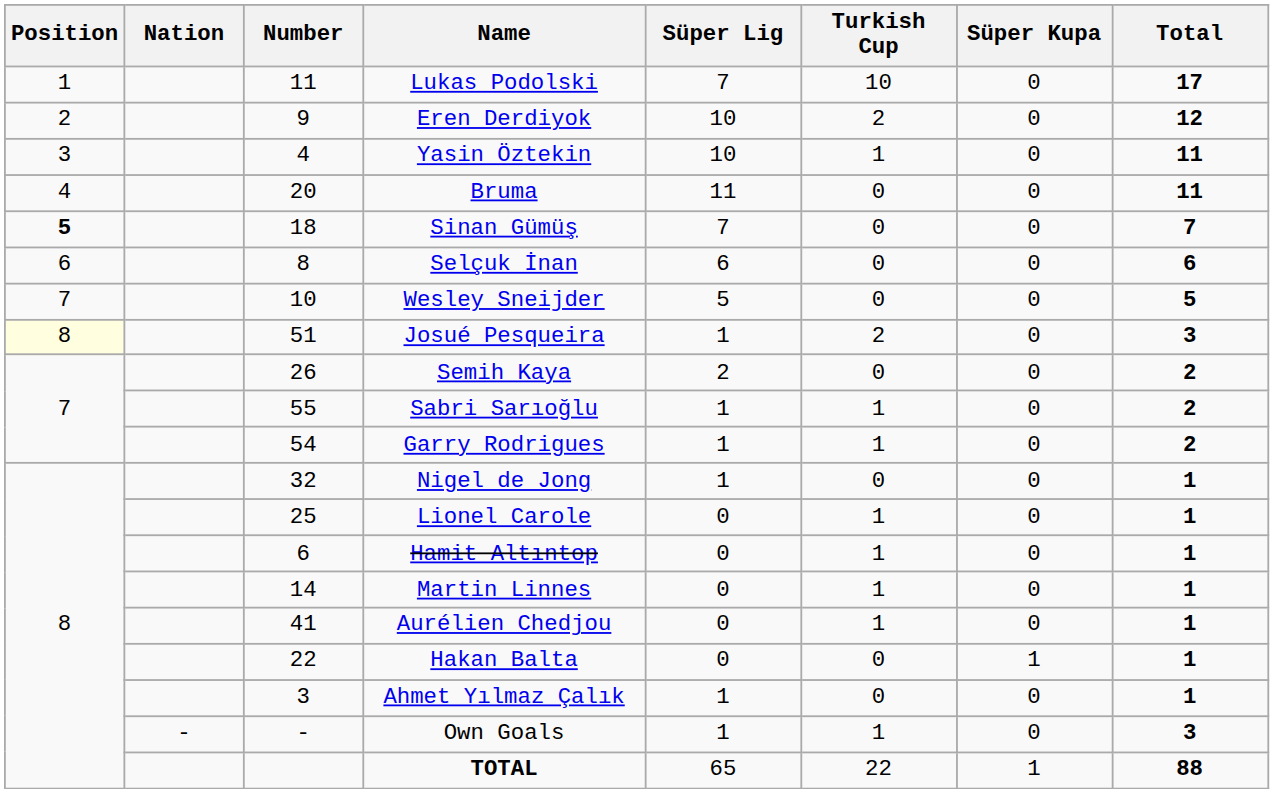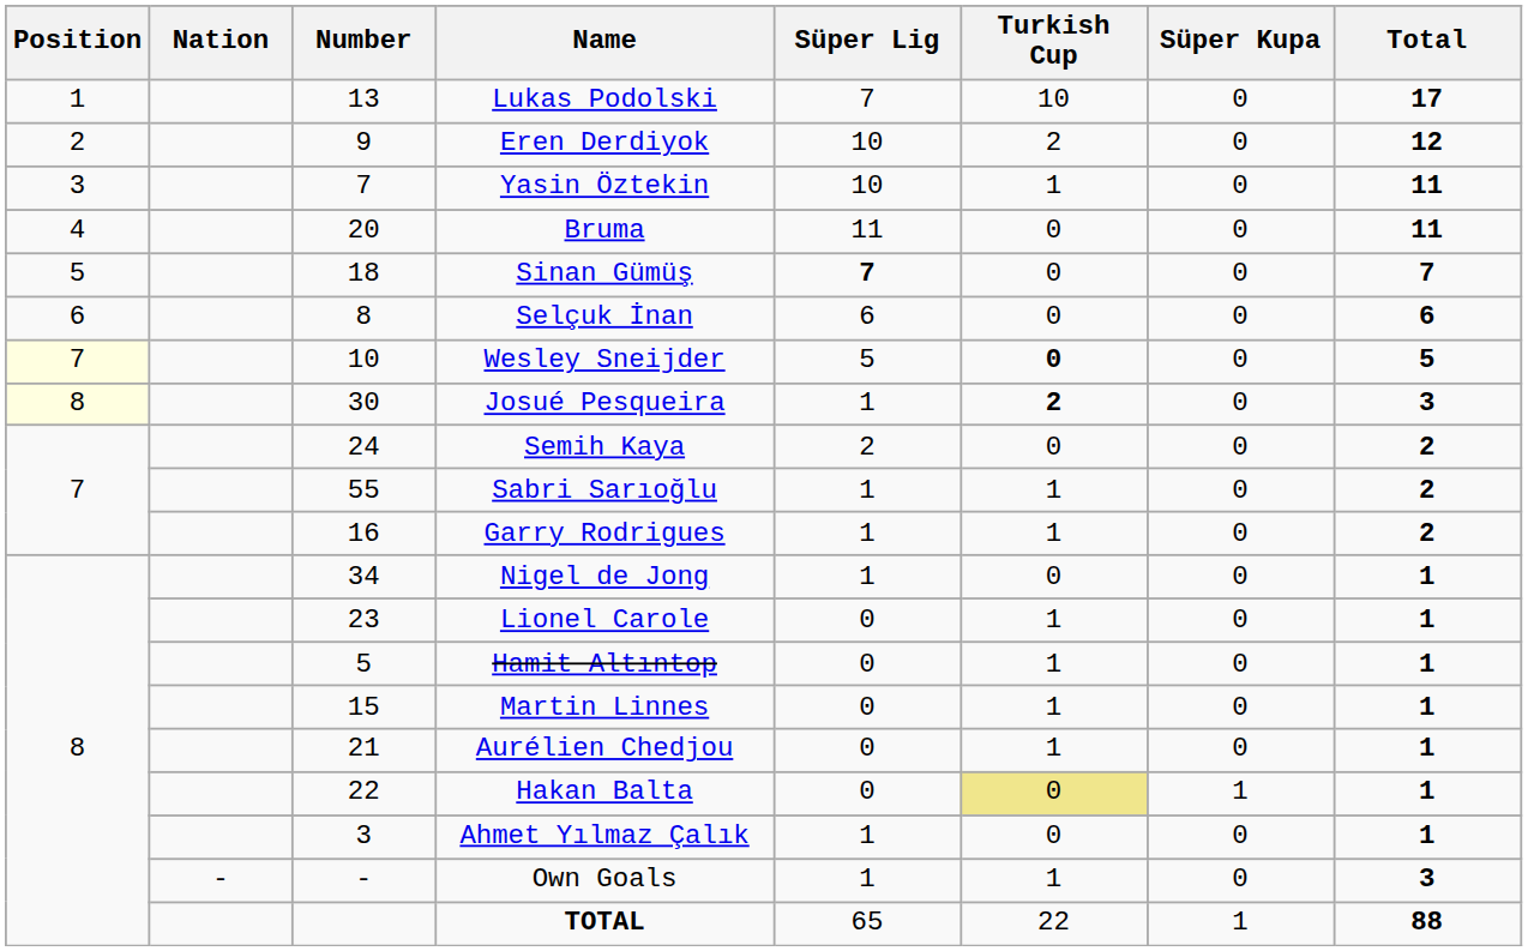Lukas Podolski | Number: 11 -> 13
Yasin Öztekin | Number: 4 -> 7
Sinan Gümüş | Position: bold -> normal
Sinan Gümüş | Süper Lig: normal -> bold
Wesley Sneijder | Position: no background -> lightyellow background
Wesley Sneijder | Turkish Cup: normal -> bold
Josué Pesqueira | Number: 51 -> 30
Josué Pesqueira | Turkish Cup: normal -> bold
Semih Kaya | Number: 26 -> 24
Garry Rodrigues | Number: 54 -> 16
Nigel de Jong | Number: 32 -> 34
Lionel Carole | Number: 25 -> 23
Hamit Altıntop | Number: 6 -> 5
Martin Linnes | Number: 14 -> 15
Aurélien Chedjou | Number: 41 -> 21
Hakan Balta | Turkish Cup: no background -> khaki background
